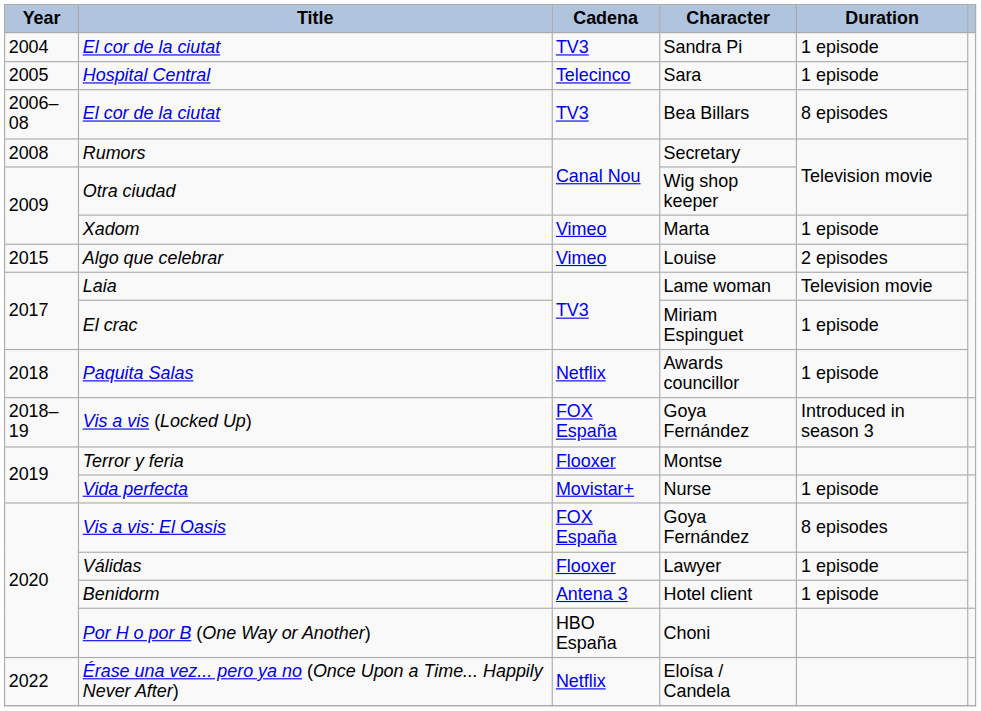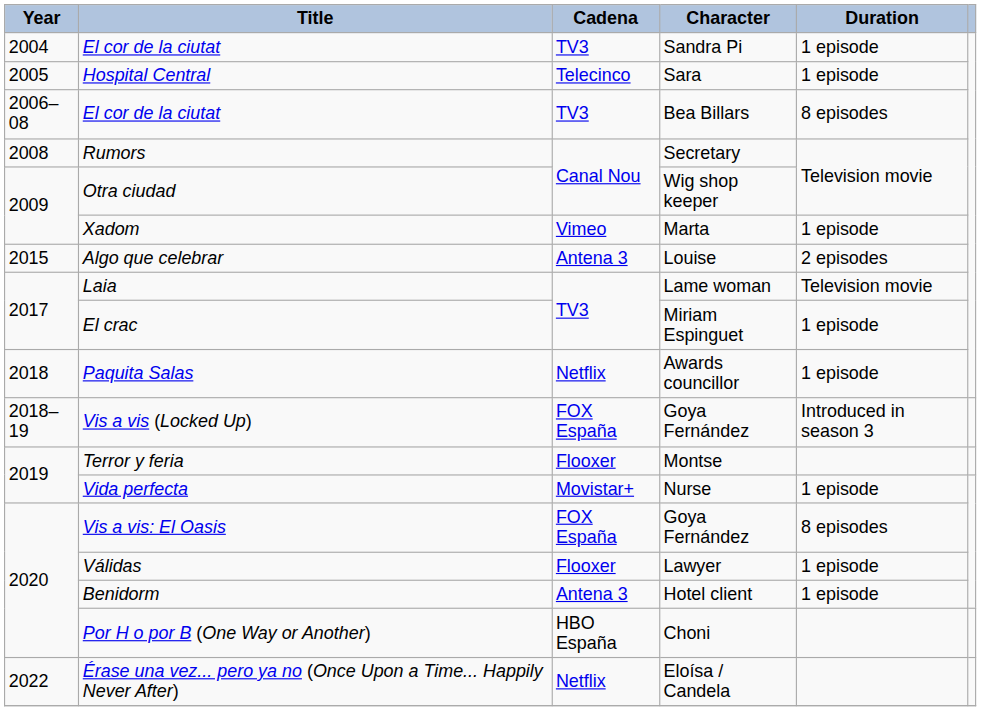Algo que celebrar | Cadena: Vimeo -> Antena 3
